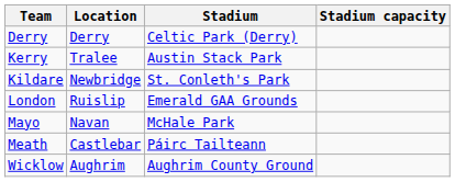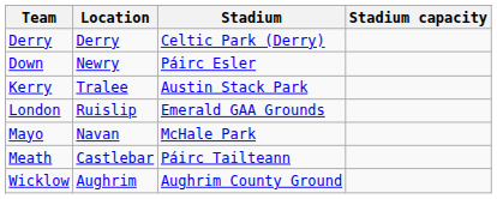+ row: Down | Newry | Páirc Esler
- row: Kildare | Newbridge | St. Conleth's Park
